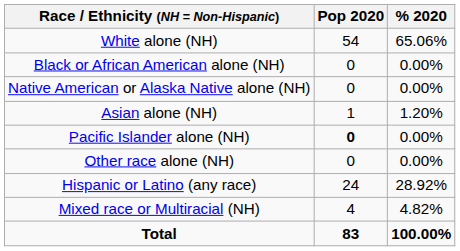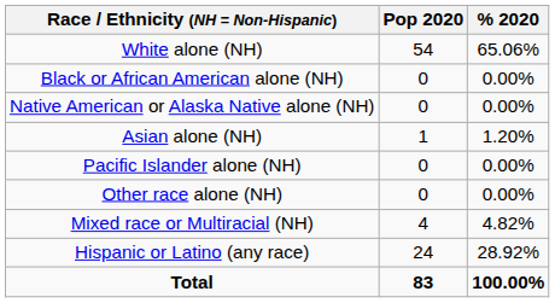Pacific Islander alone (NH) | Pop 2020: bold -> normal
rows swapped: Mixed race or Multiracial (NH) <-> Hispanic or Latino (any race)
